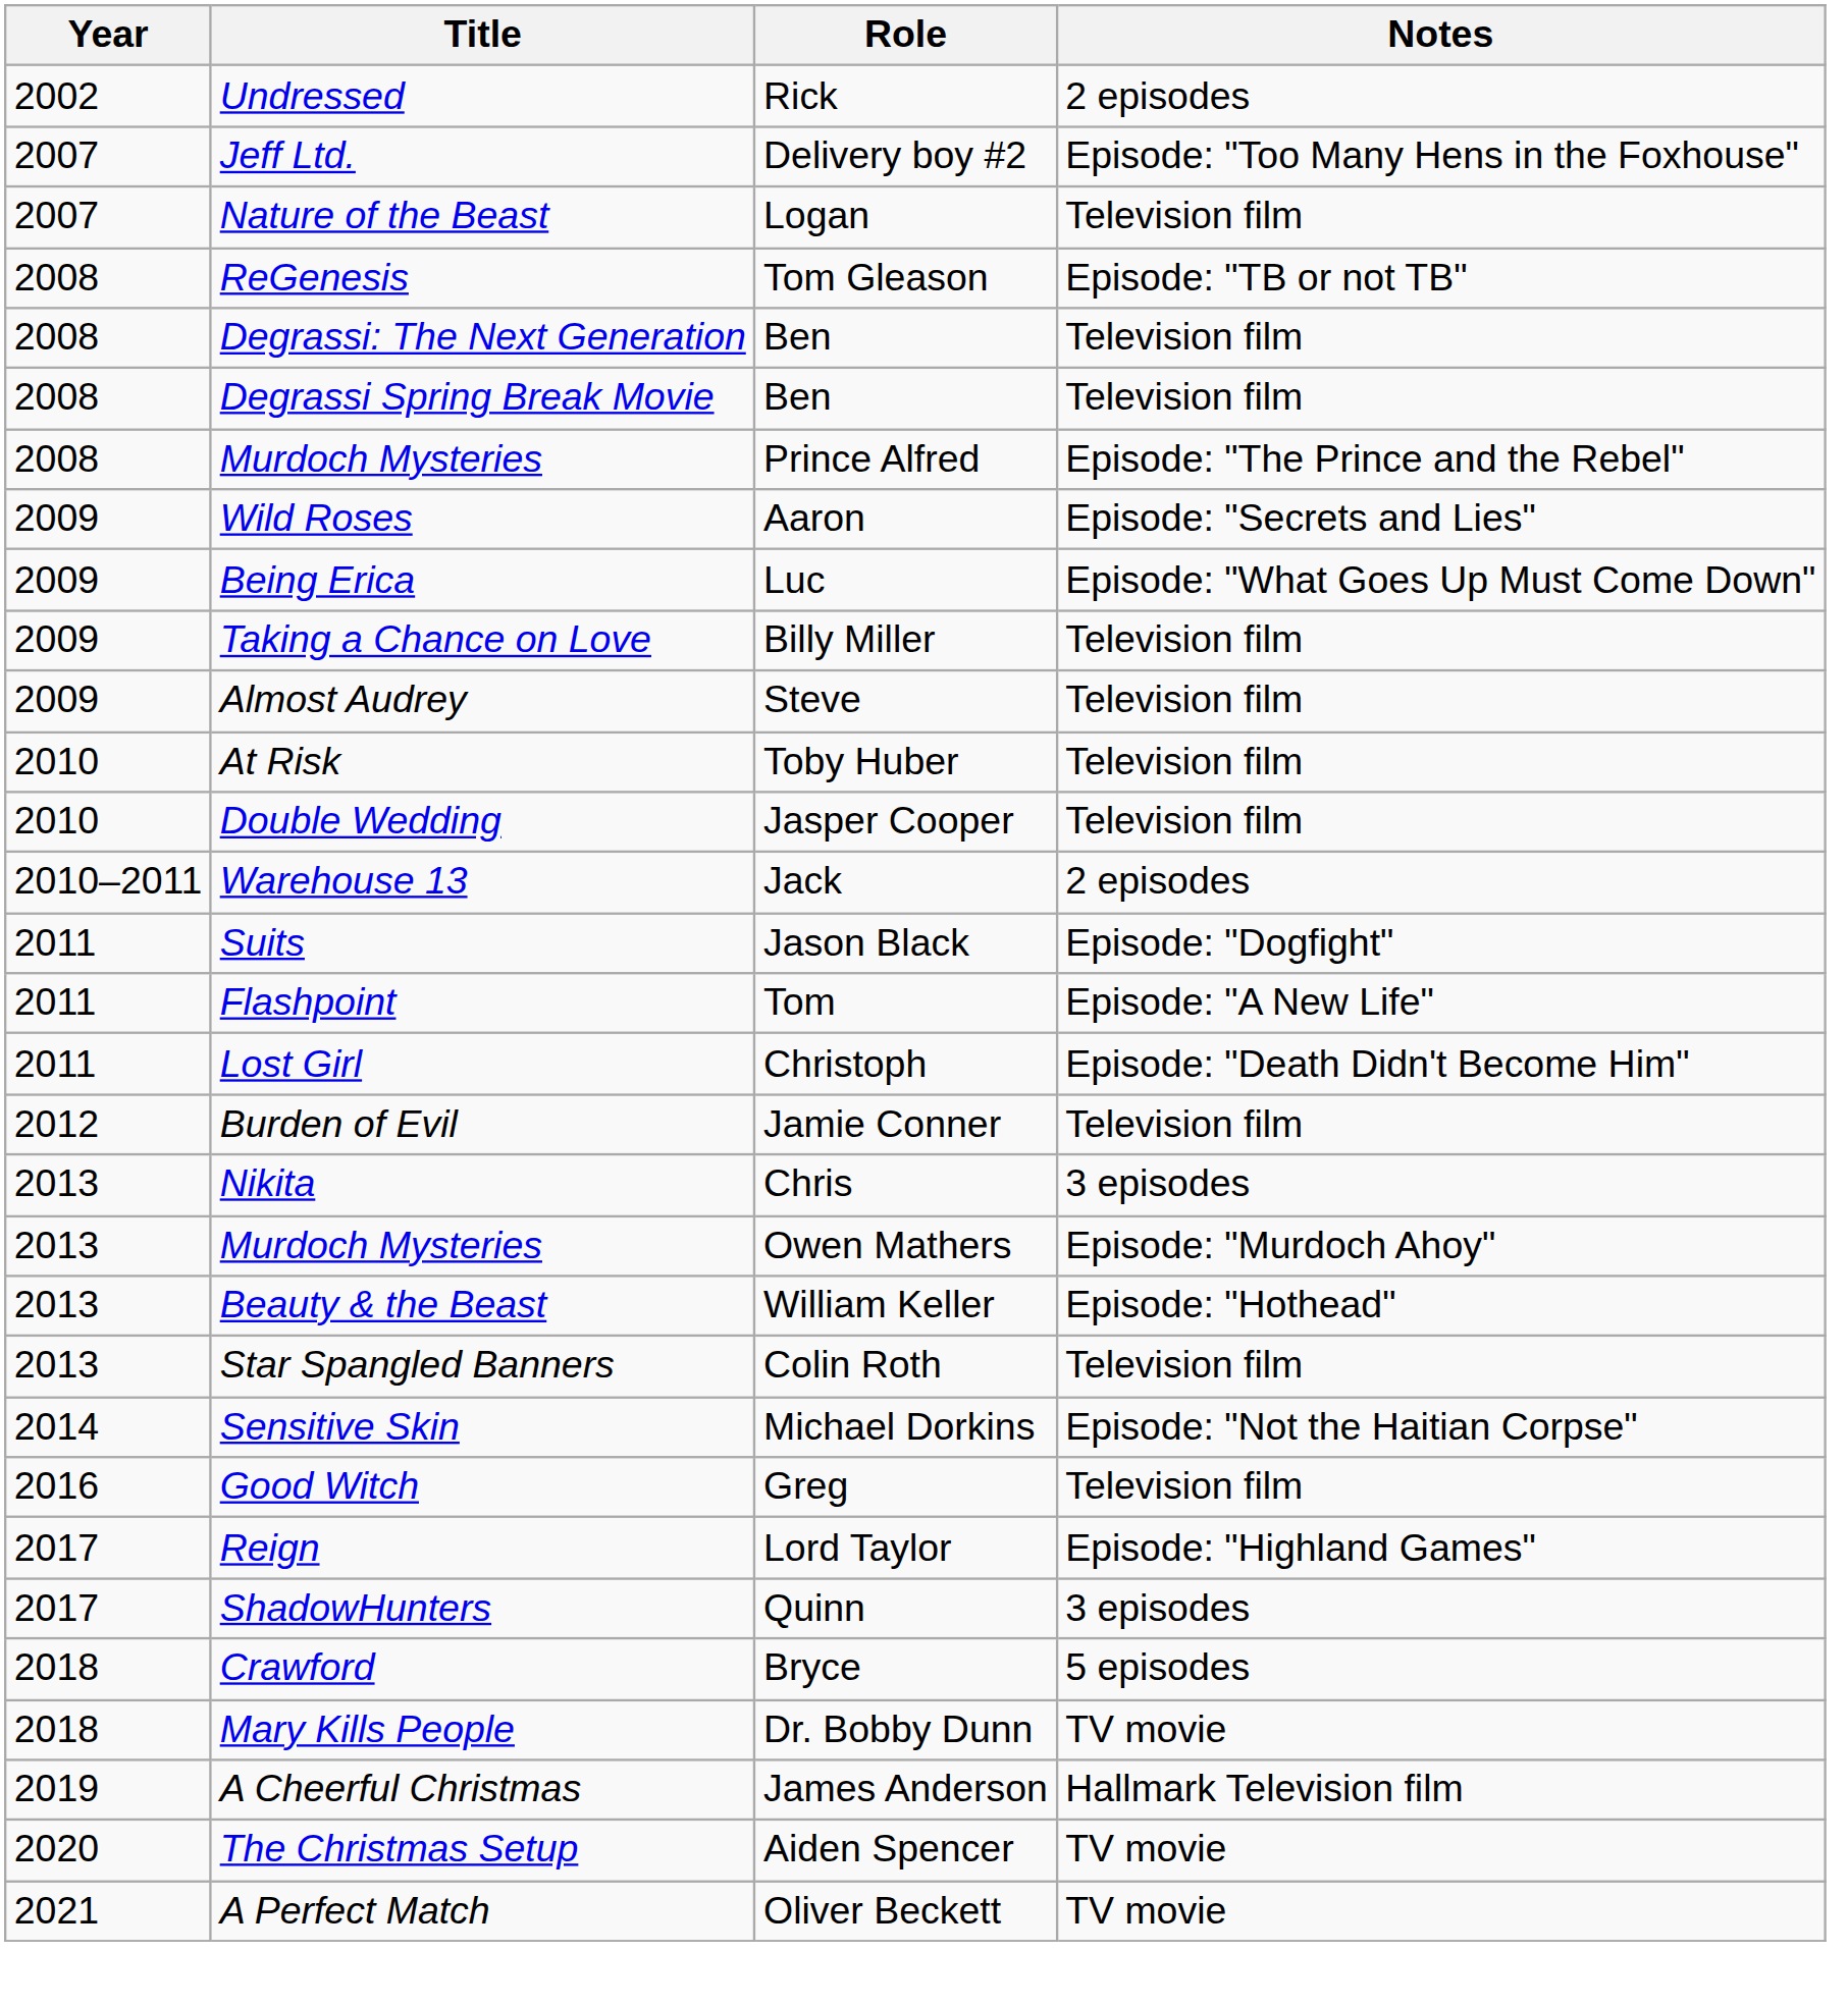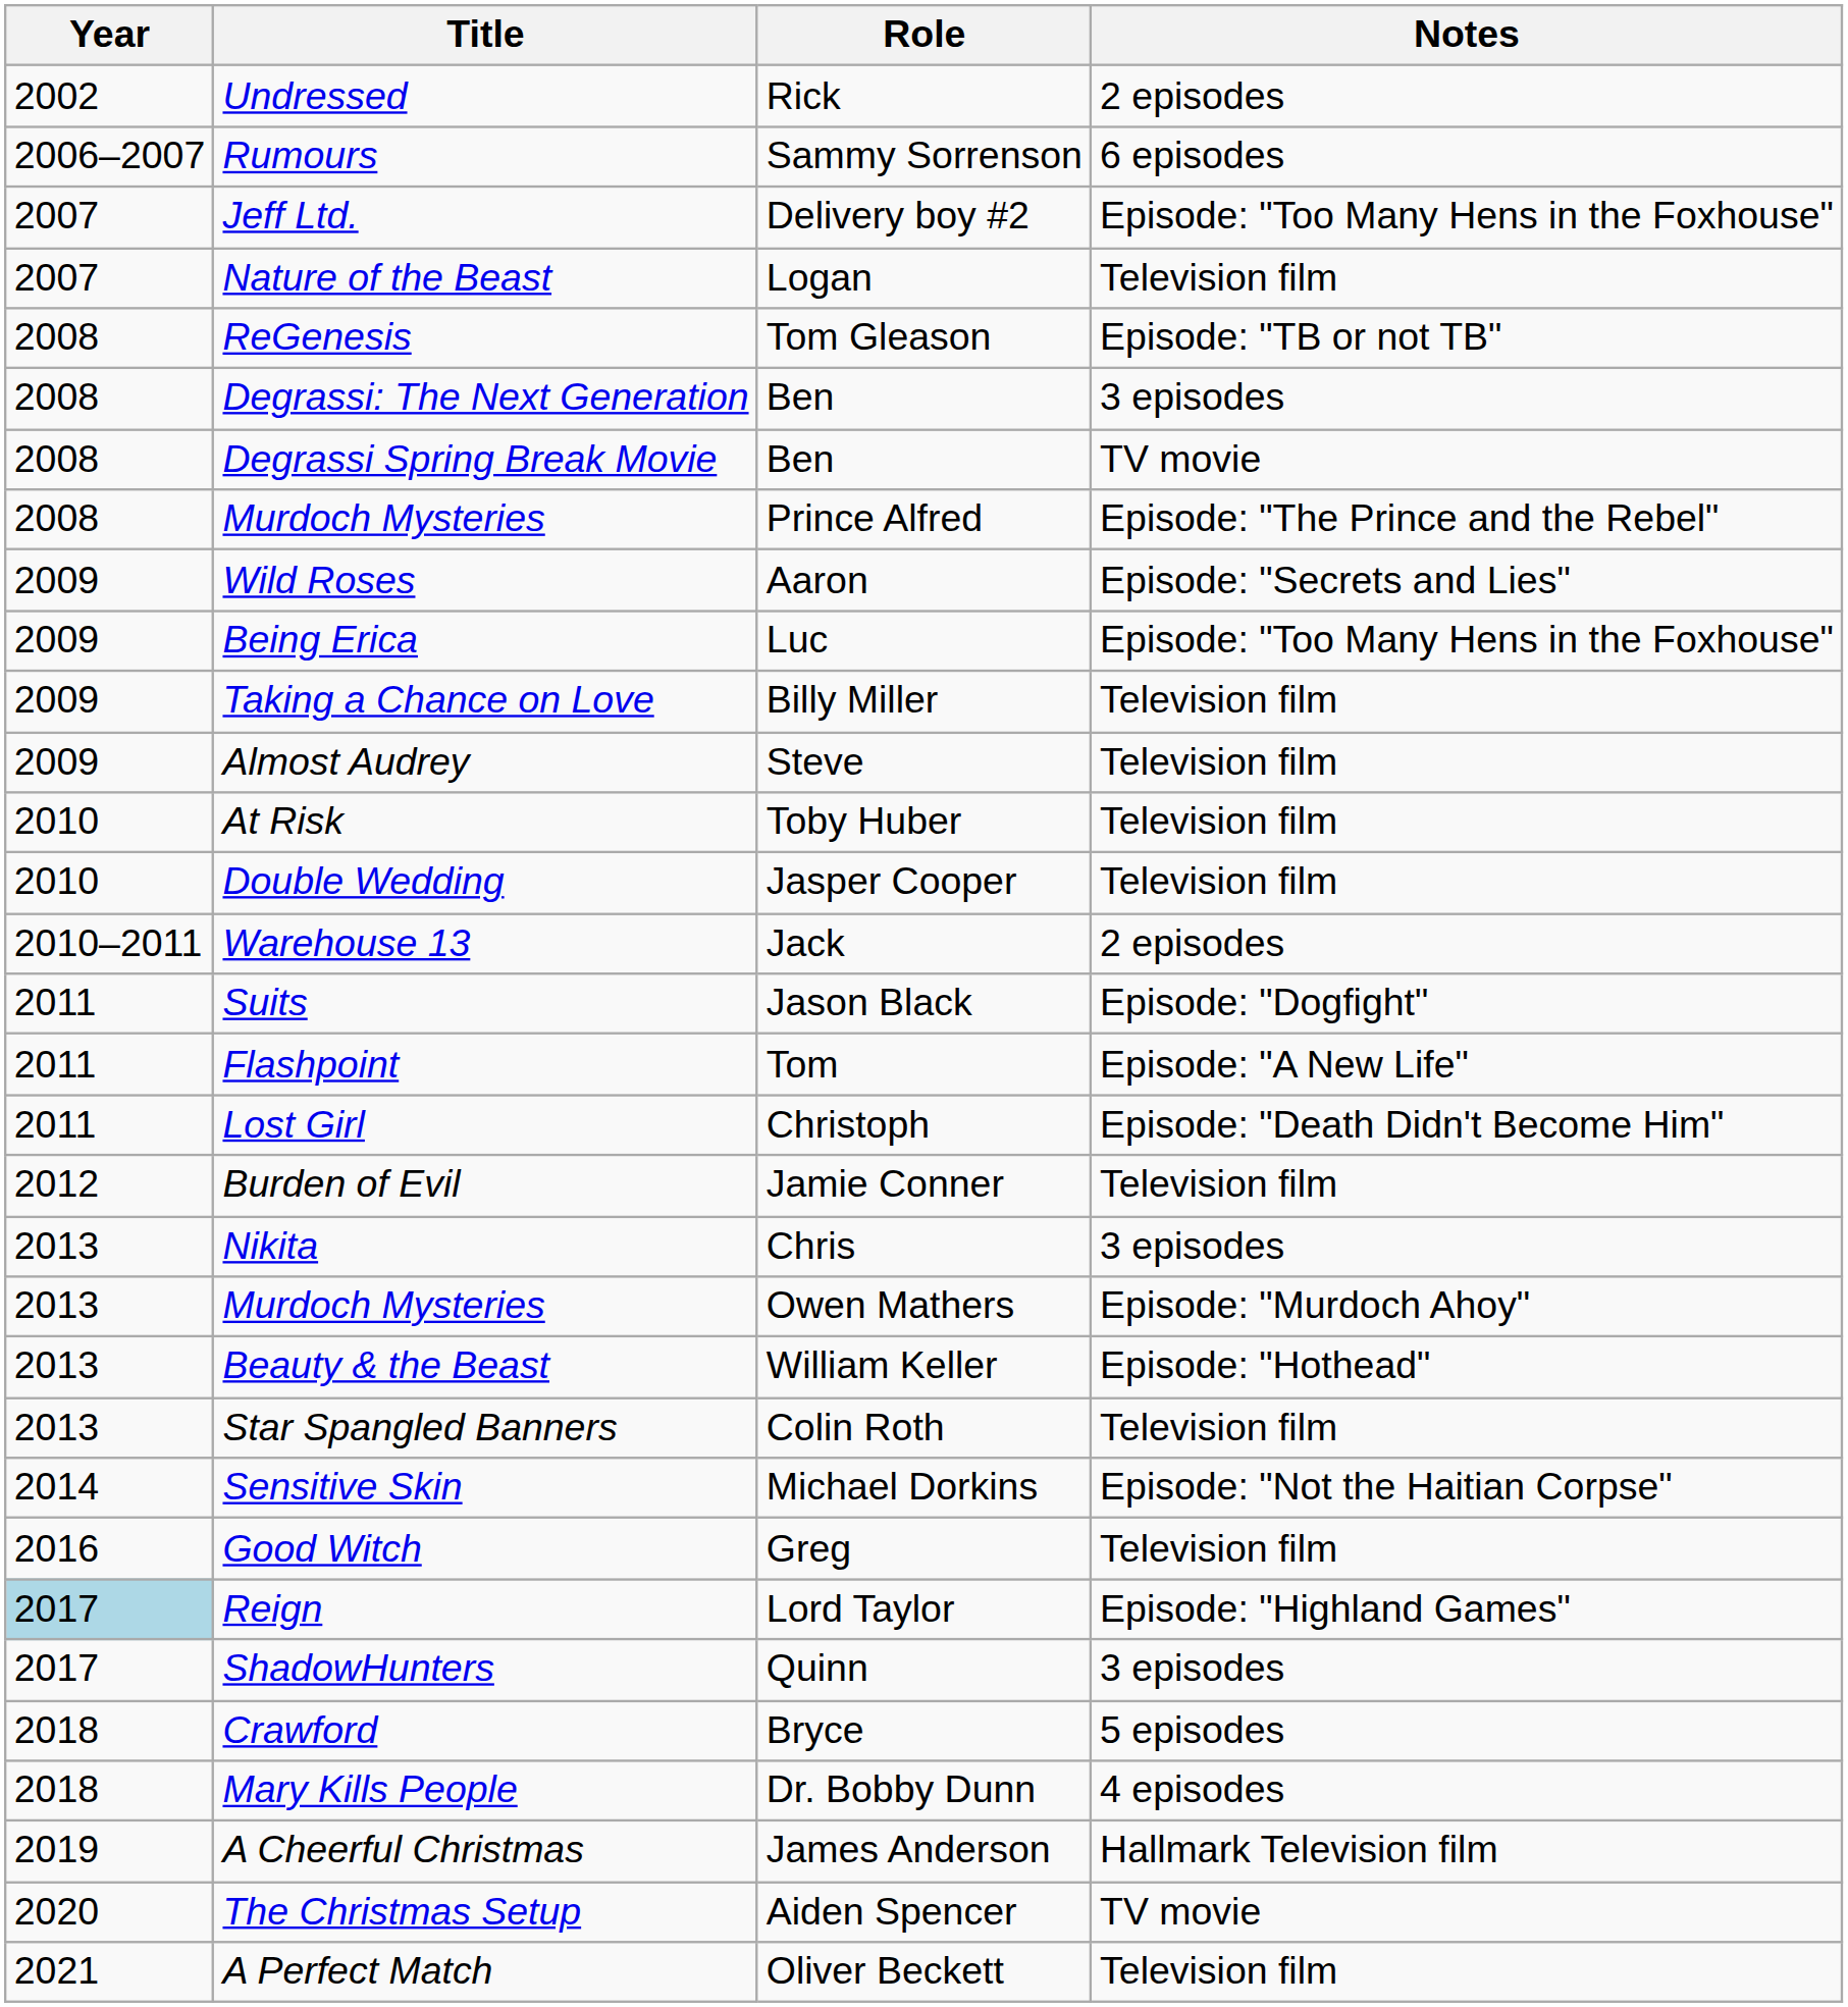+ row: 2006–2007 | Rumours | Sammy Sorrenson | 6 episodes
Degrassi: The Next Generation | Notes: Television film -> 3 episodes
Degrassi Spring Break Movie | Notes: Television film -> TV movie
Being Erica | Notes: Episode: "What Goes Up Must Come Down" -> Episode: "Too Many Hens in the Foxhouse"
Reign | Year: no background -> lightblue background
Mary Kills People | Notes: TV movie -> 4 episodes
A Perfect Match | Notes: TV movie -> Television film
